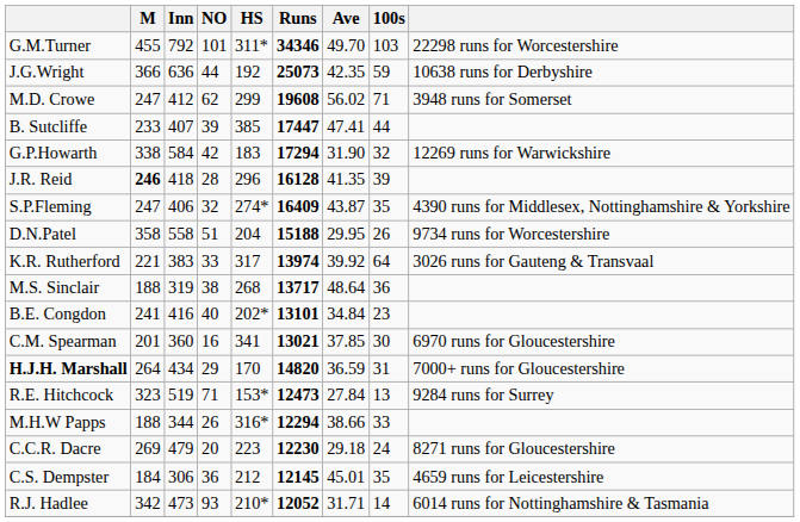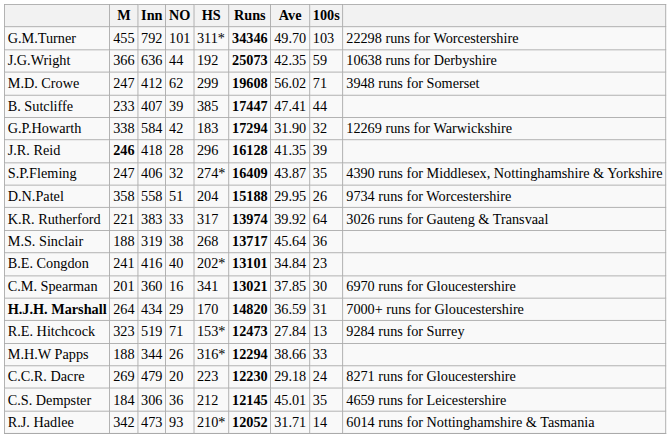M.S. Sinclair | Ave: 48.64 -> 45.64
